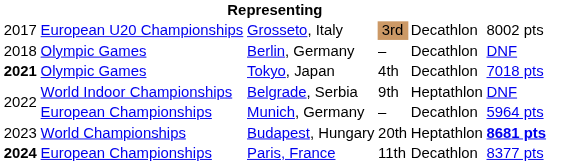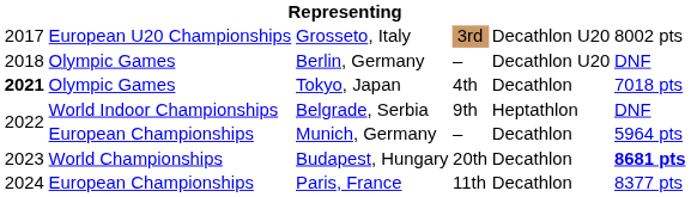Grosseto, Italy | column 5: Decathlon -> Decathlon U20
Berlin, Germany | column 5: Decathlon -> Decathlon U20
Budapest, Hungary | column 5: Heptathlon -> Decathlon
Paris, France | column 1: bold -> normal
